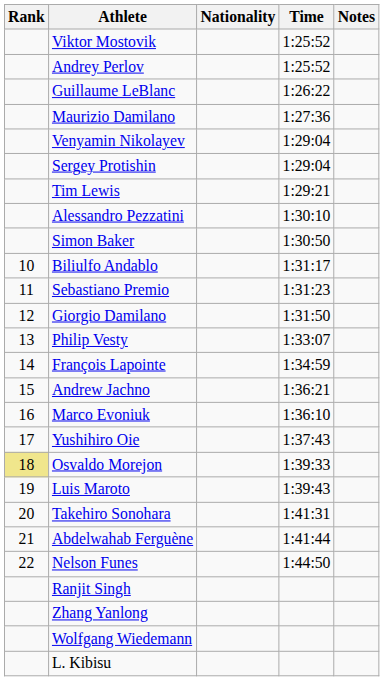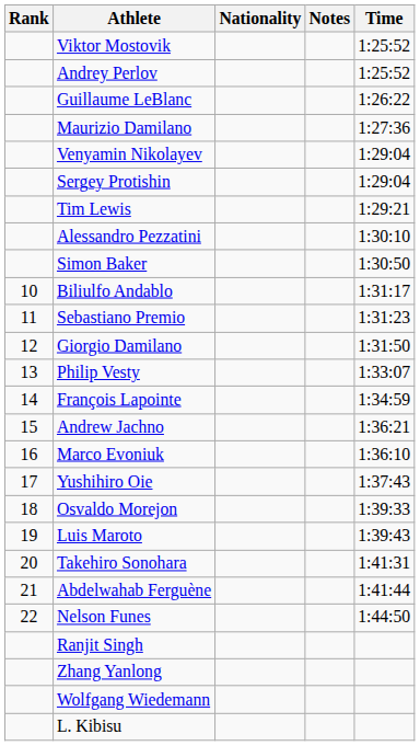columns swapped: Time <-> Notes
Osvaldo Morejon | Rank: khaki background -> no background
